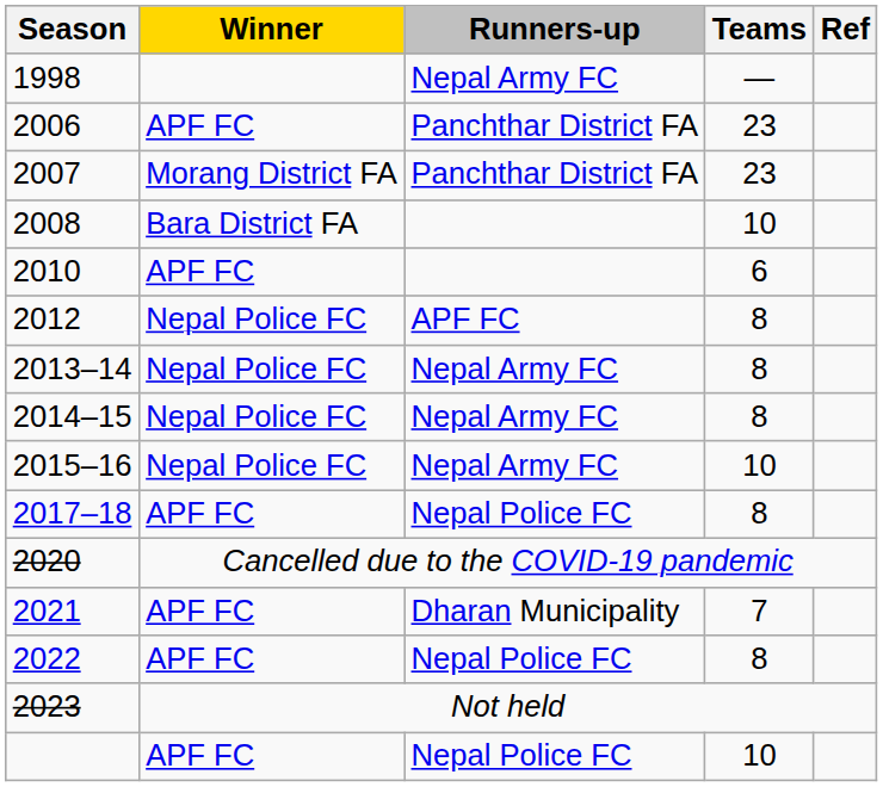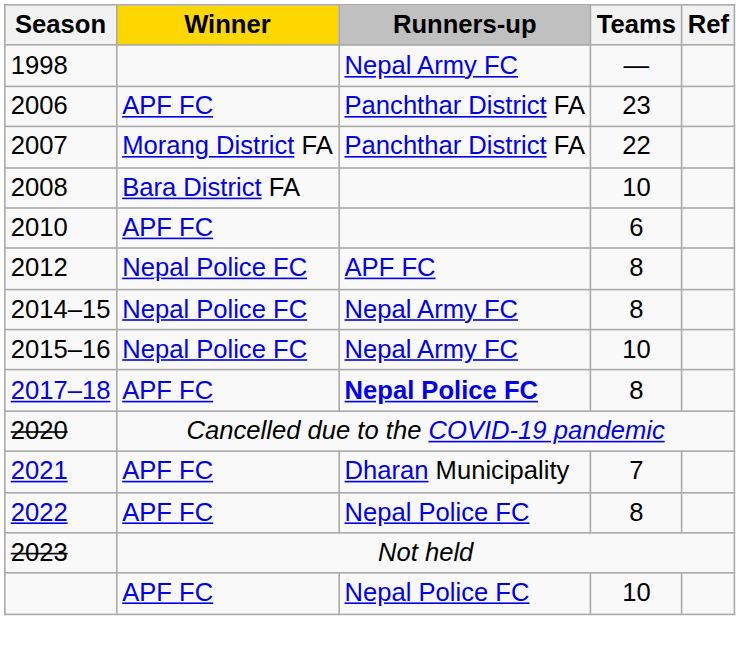2007 | Teams: 23 -> 22
- row: 2013–14 | Nepal Police FC | Nepal Army FC | 8
2017–18 | Runners-up: normal -> bold
